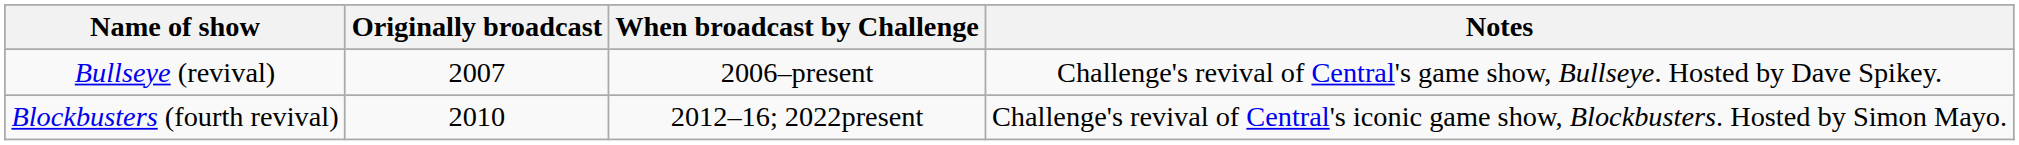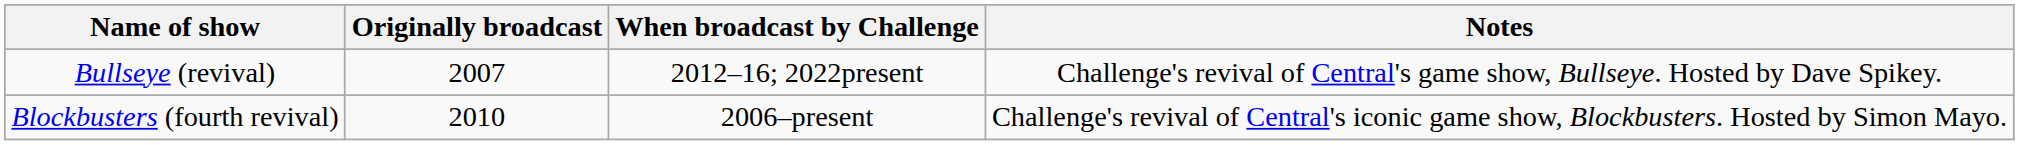Bullseye (revival) | When broadcast by Challenge: 2006–present -> 2012–16; 2022present
Blockbusters (fourth revival) | When broadcast by Challenge: 2012–16; 2022present -> 2006–present
